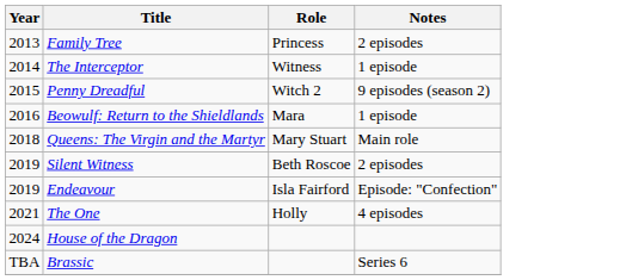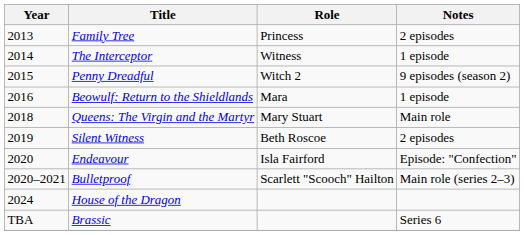Endeavour | Year: 2019 -> 2020
+ row: 2020–2021 | Bulletproof | Scarlett "Scooch" Hailton | Main role (series 2–3)
- row: 2021 | The One | Holly | 4 episodes
